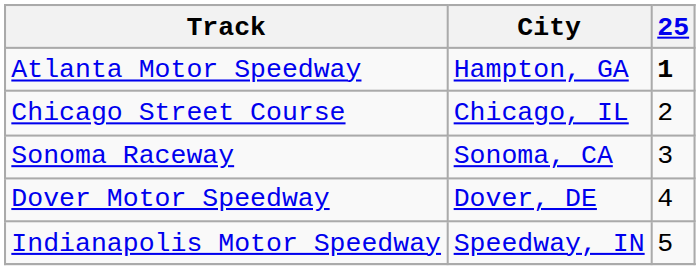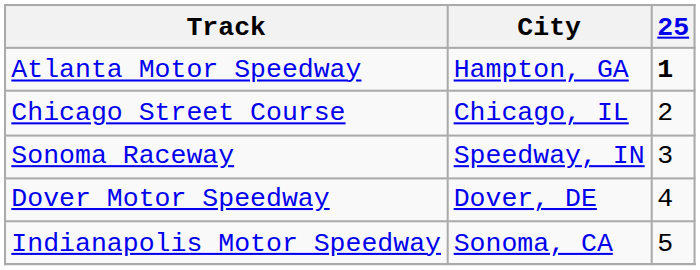Sonoma Raceway | City: Sonoma, CA -> Speedway, IN
Indianapolis Motor Speedway | City: Speedway, IN -> Sonoma, CA
